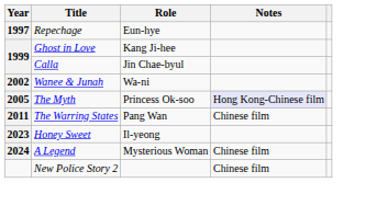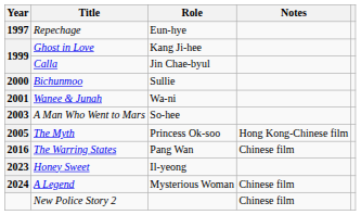+ row: 2000 | Bichunmoo | Sullie
Wanee & Junah | Year: 2002 -> 2001
+ row: 2003 | A Man Who Went to Mars | So-hee
The Myth | Notes: lavender background -> no background
The Warring States | Year: 2011 -> 2016
